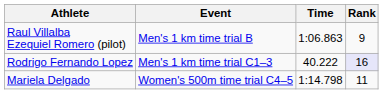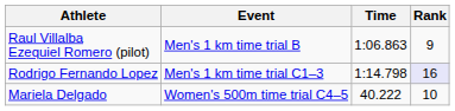Rodrigo Fernando Lopez | Time: 40.222 -> 1:14.798
Mariela Delgado | Time: 1:14.798 -> 40.222
Mariela Delgado | Rank: 11 -> 10
